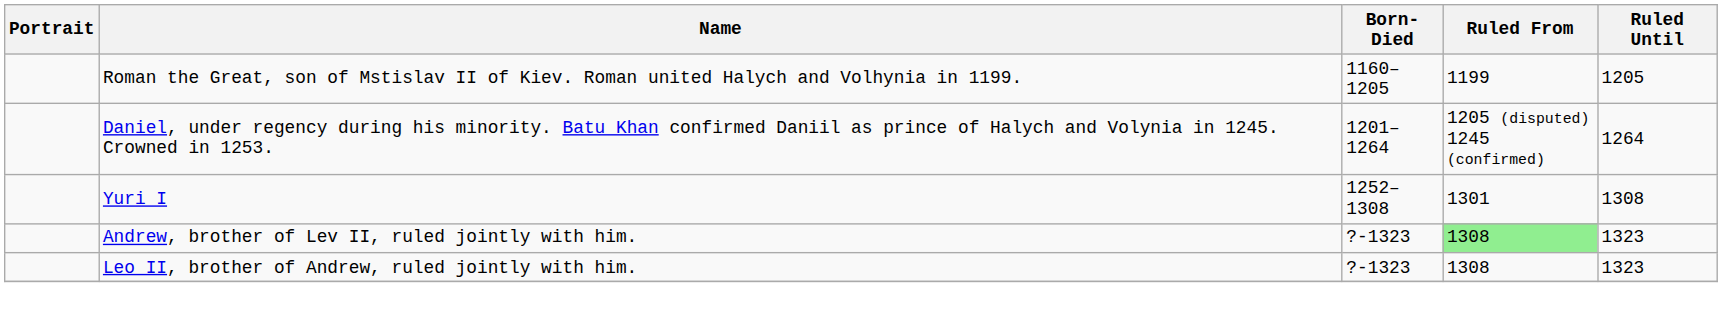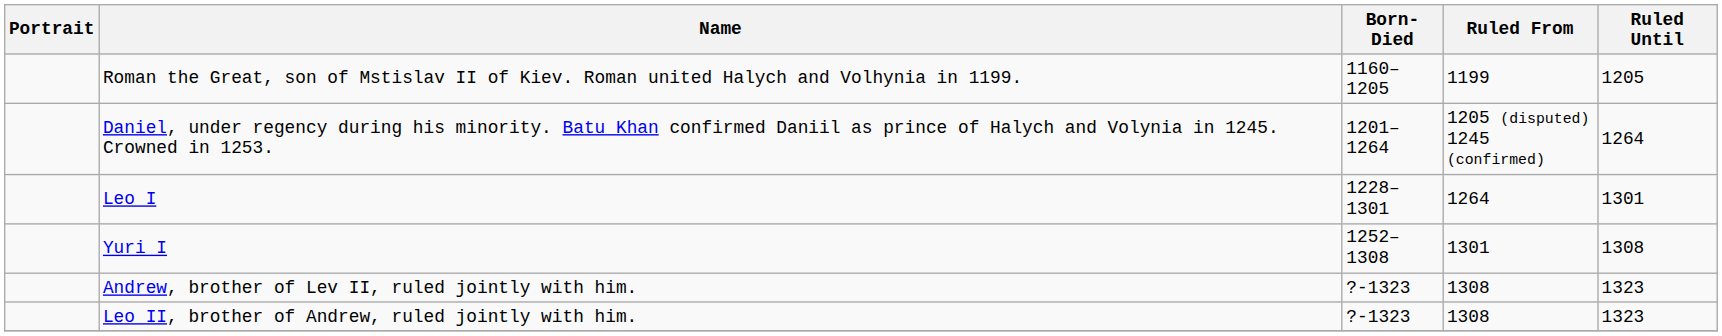+ row: Leo I | 1228–1301 | 1264 | 1301
Andrew, brother of Lev II, ruled jointly with him. | Ruled From: lightgreen background -> no background
